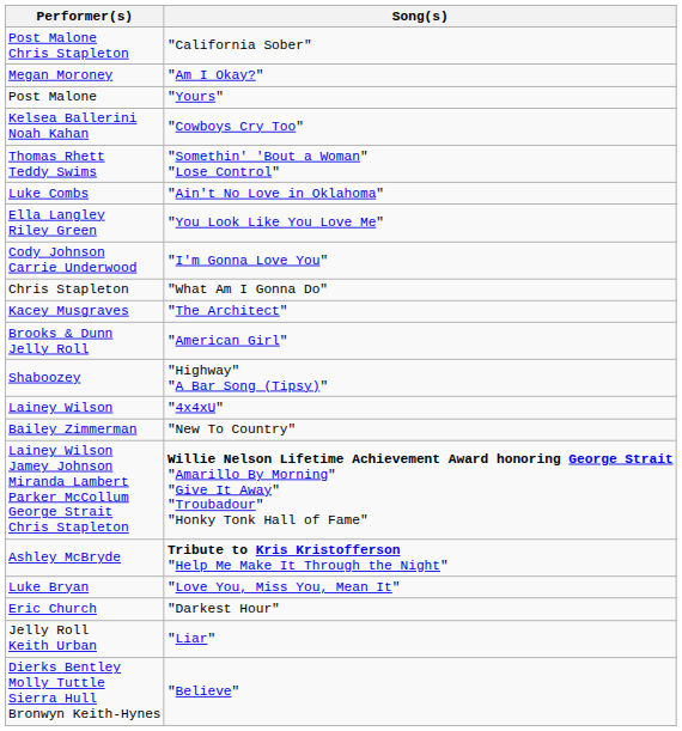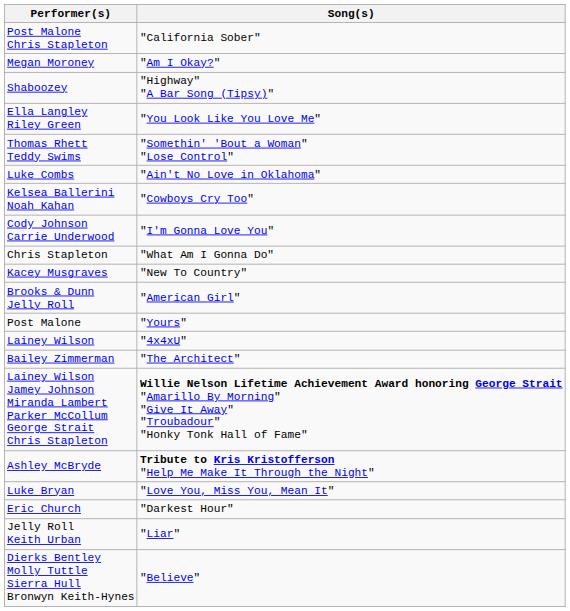rows swapped: Shaboozey <-> Post Malone
rows swapped: Ella Langley Riley Green <-> Kelsea Ballerini Noah Kahan
Kacey Musgraves | Song(s): "The Architect" -> "New To Country"
Bailey Zimmerman | Song(s): "New To Country" -> "The Architect"
